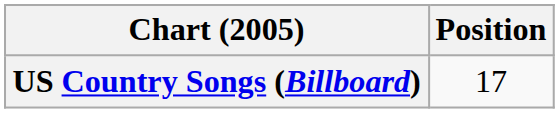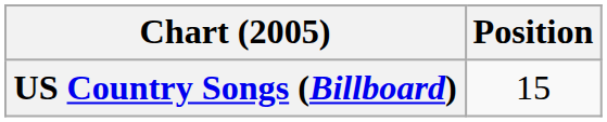US Country Songs (Billboard) | Position: 17 -> 15
